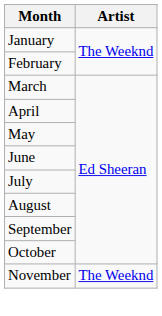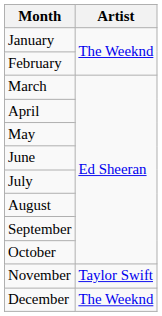November | Artist: The Weeknd -> Taylor Swift
+ row: December | The Weeknd
